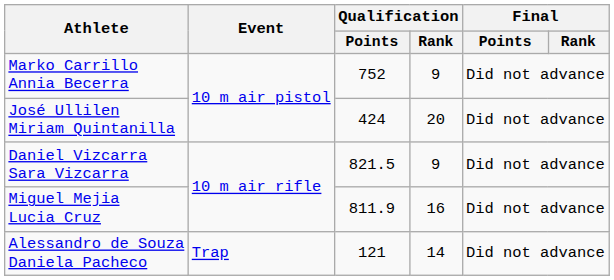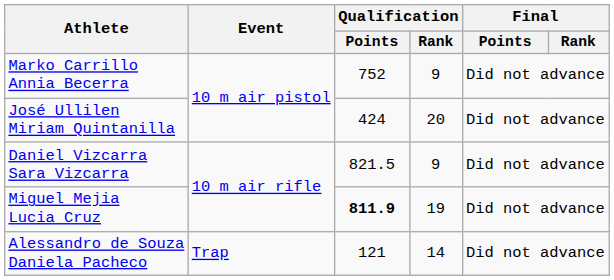Miguel Mejia Lucia Cruz | Qualification / Points: normal -> bold
Miguel Mejia Lucia Cruz | Qualification / Rank: 16 -> 19
